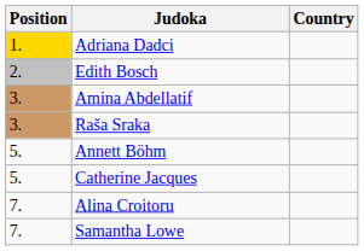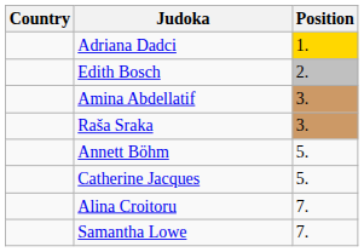columns swapped: Position <-> Country
